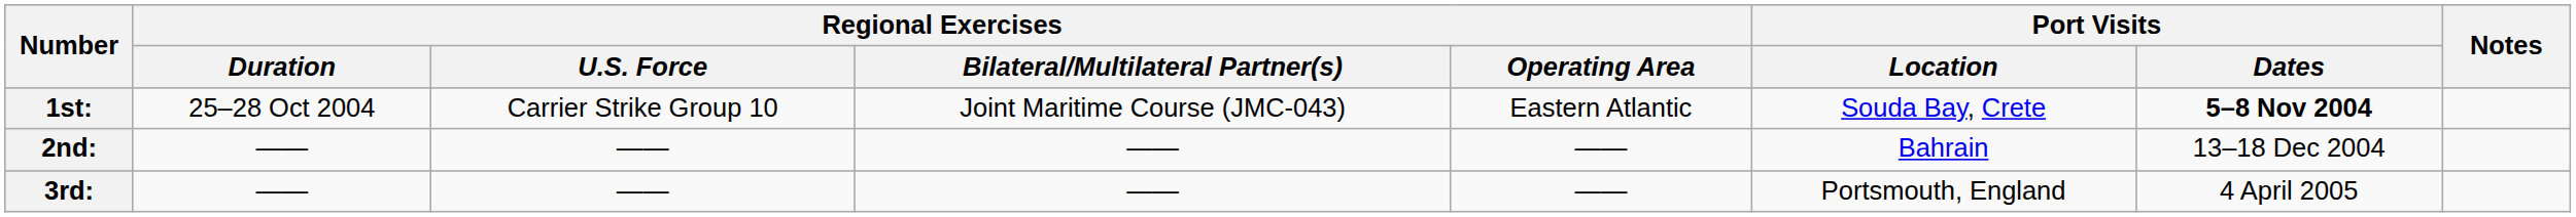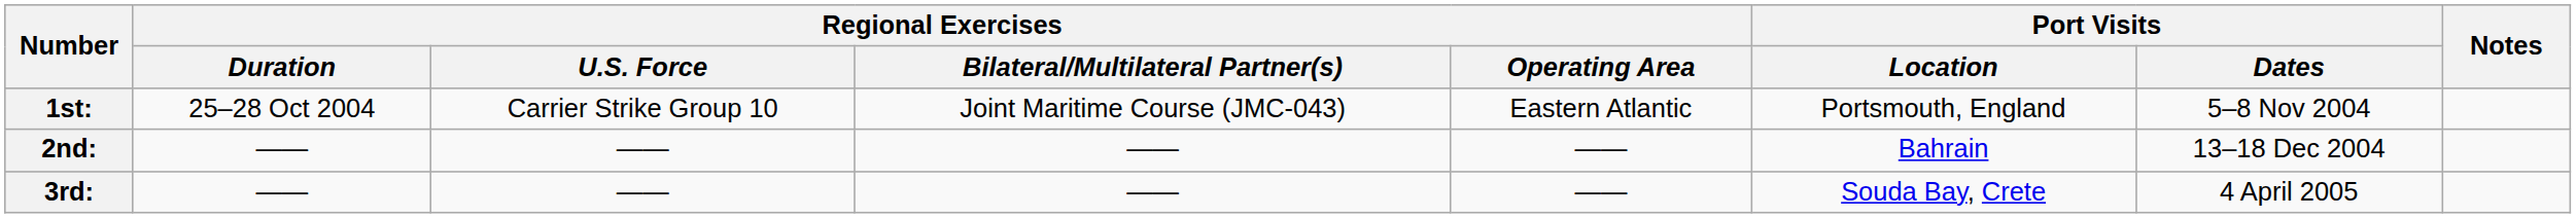1st: | Port Visits / Location: Souda Bay, Crete -> Portsmouth, England
1st: | Port Visits / Dates: bold -> normal
3rd: | Port Visits / Location: Portsmouth, England -> Souda Bay, Crete
